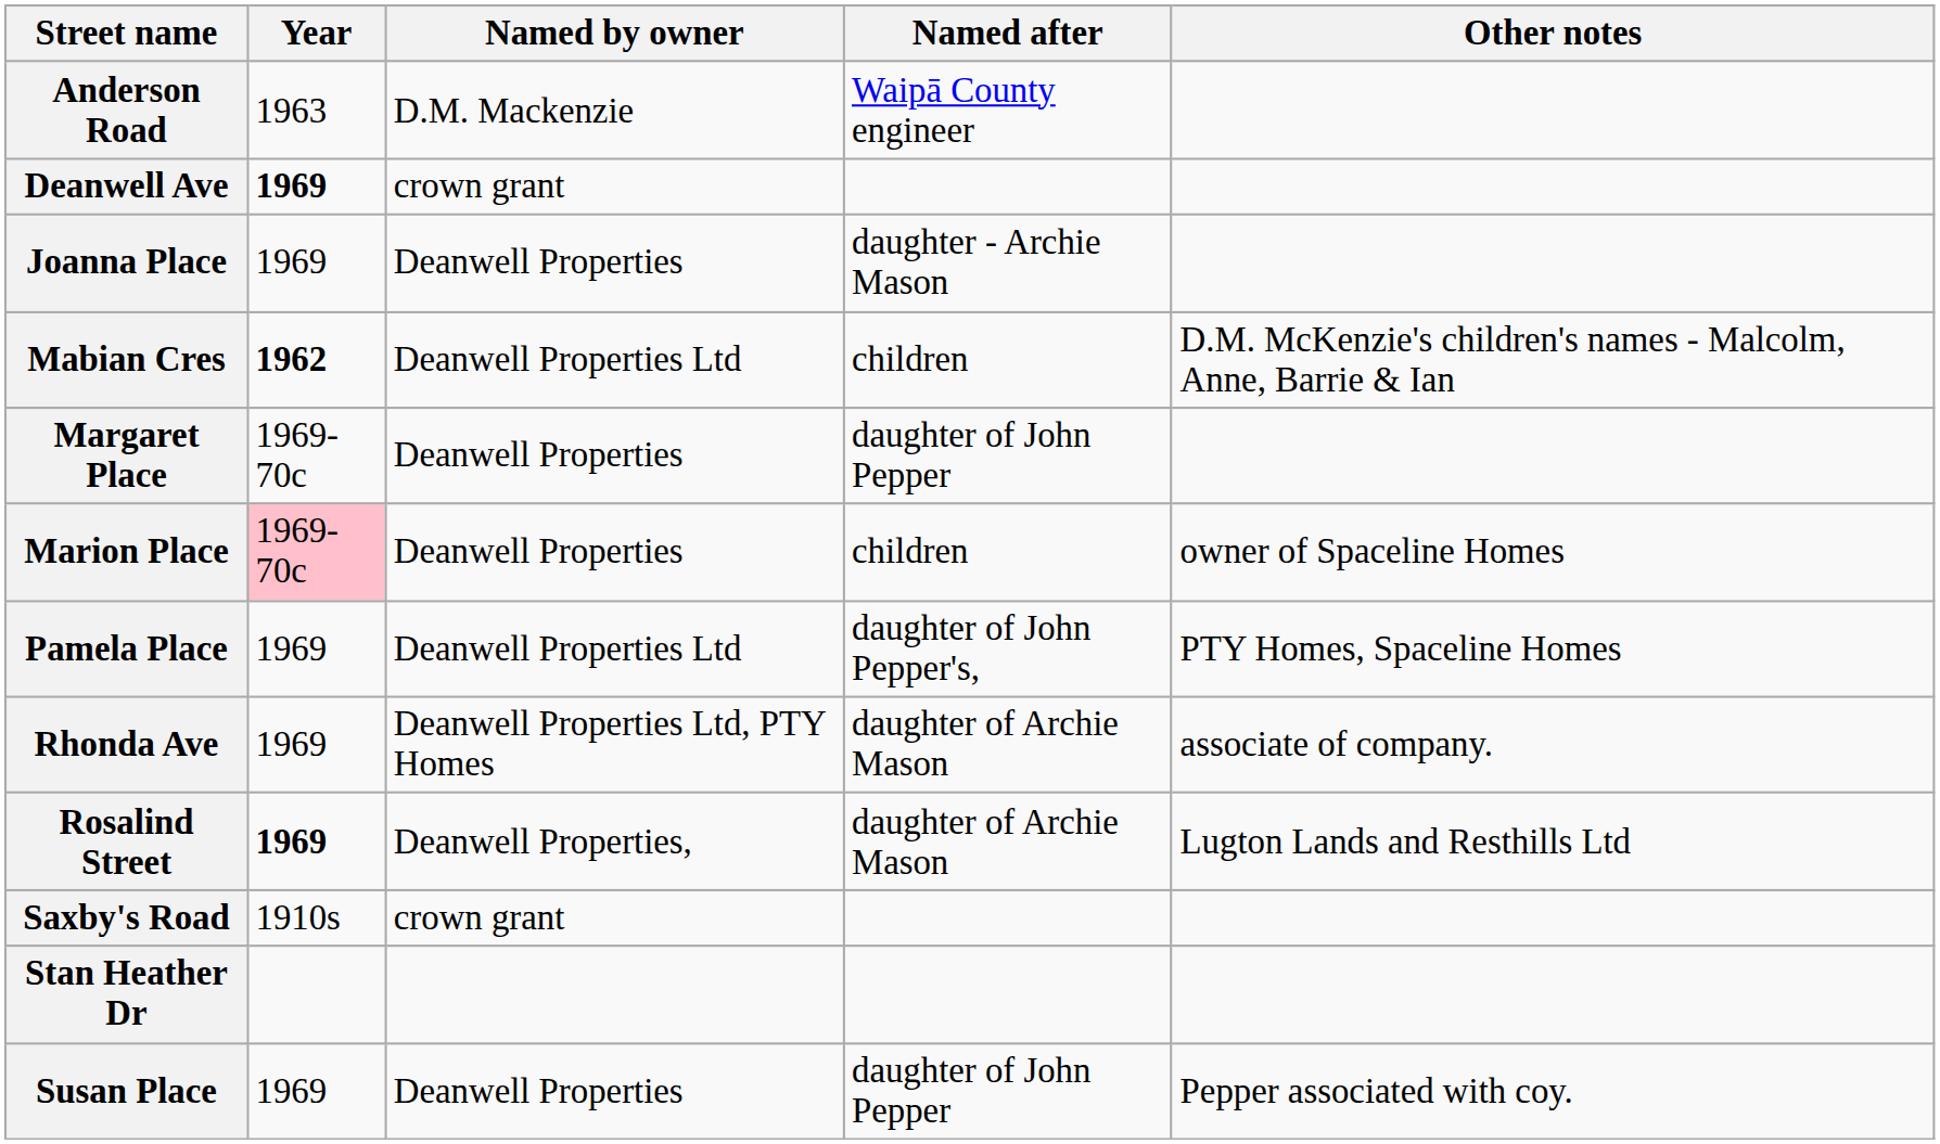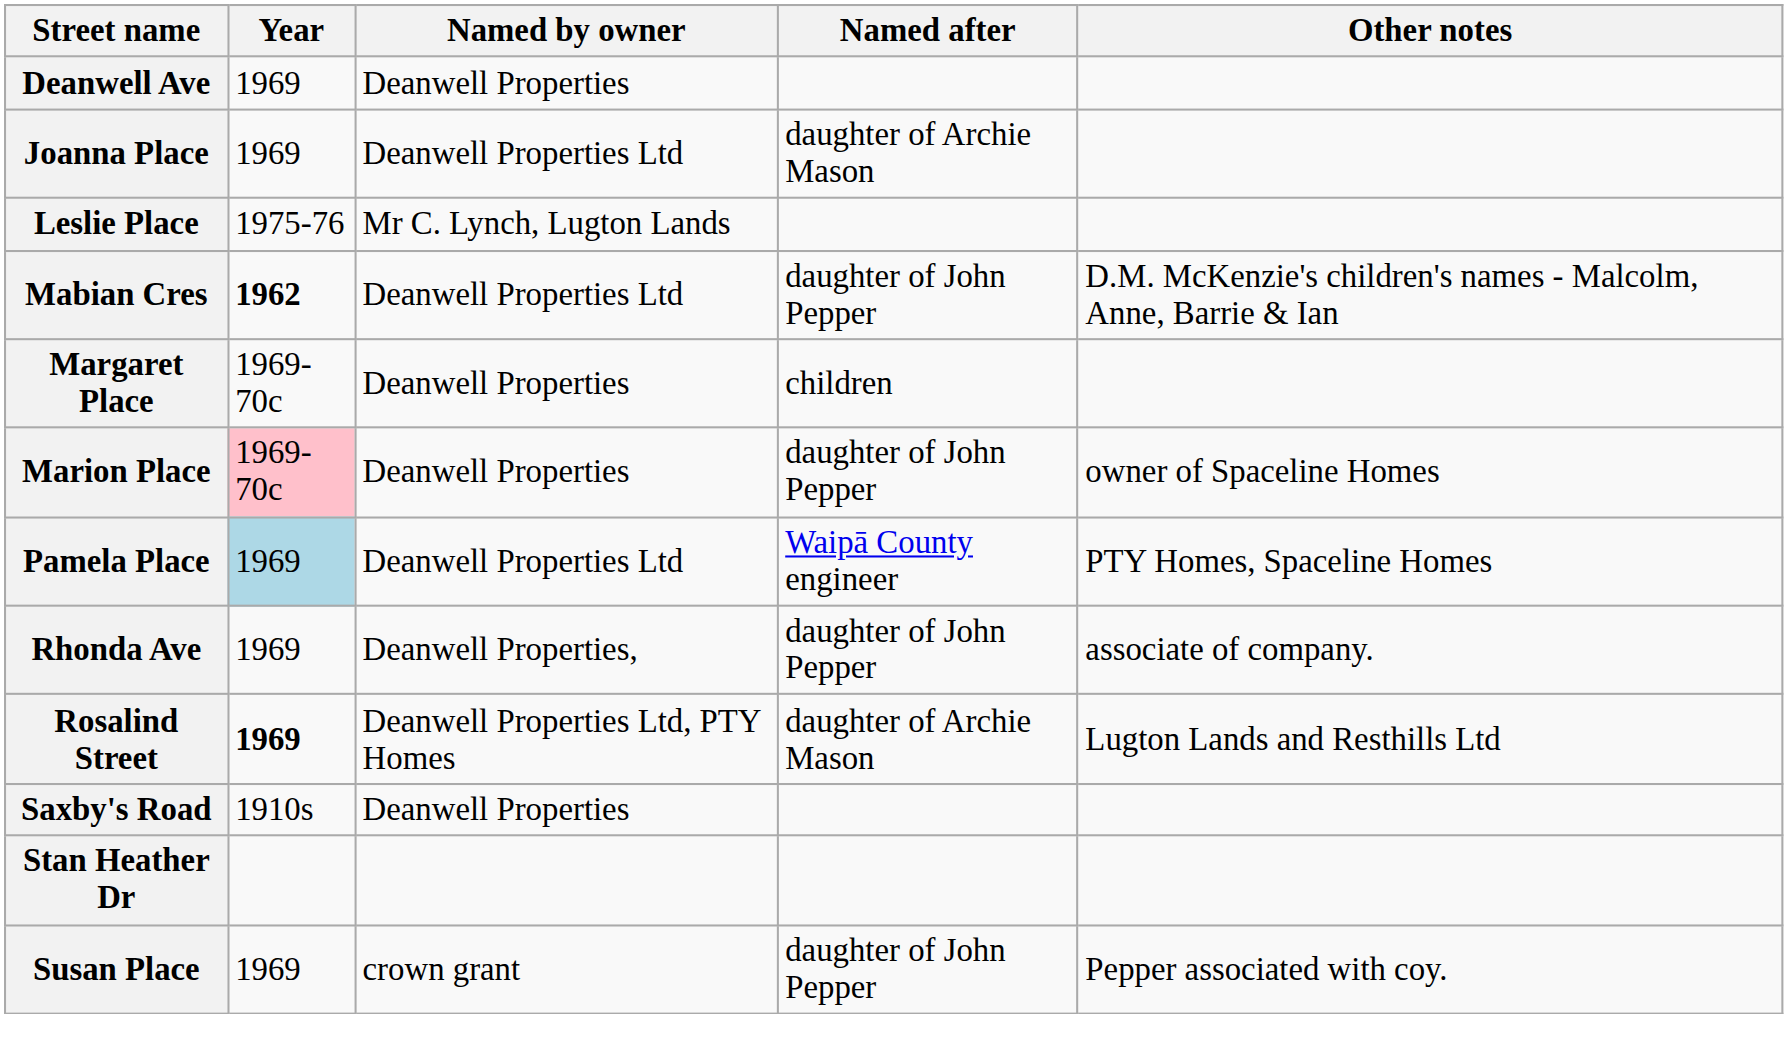- row: Anderson Road | 1963 | D.M. Mackenzie | Waipā County engineer
Deanwell Ave | Year: bold -> normal
Deanwell Ave | Named by owner: crown grant -> Deanwell Properties
Joanna Place | Named by owner: Deanwell Properties -> Deanwell Properties Ltd
Joanna Place | Named after: daughter - Archie Mason -> daughter of Archie Mason
+ row: Leslie Place | 1975-76 | Mr C. Lynch, Lugton Lands
Mabian Cres | Named after: children -> daughter of John Pepper
Margaret Place | Named after: daughter of John Pepper -> children
Marion Place | Named after: children -> daughter of John Pepper
Pamela Place | Year: no background -> lightblue background
Pamela Place | Named after: daughter of John Pepper's, -> Waipā County engineer
Rhonda Ave | Named by owner: Deanwell Properties Ltd, PTY Homes -> Deanwell Properties,
Rhonda Ave | Named after: daughter of Archie Mason -> daughter of John Pepper
Rosalind Street | Named by owner: Deanwell Properties, -> Deanwell Properties Ltd, PTY Homes
Saxby's Road | Named by owner: crown grant -> Deanwell Properties
Susan Place | Named by owner: Deanwell Properties -> crown grant
